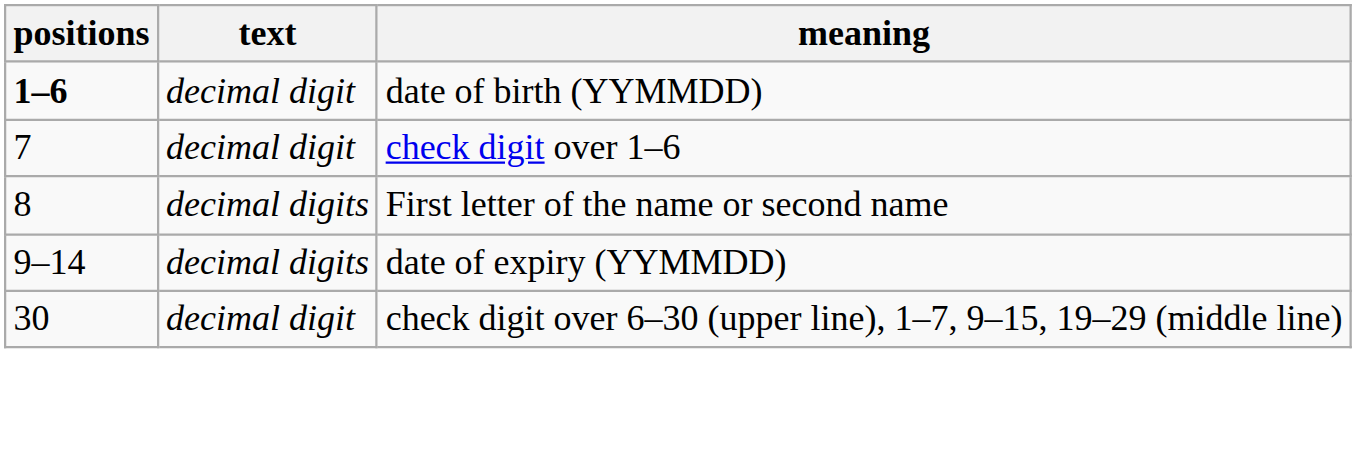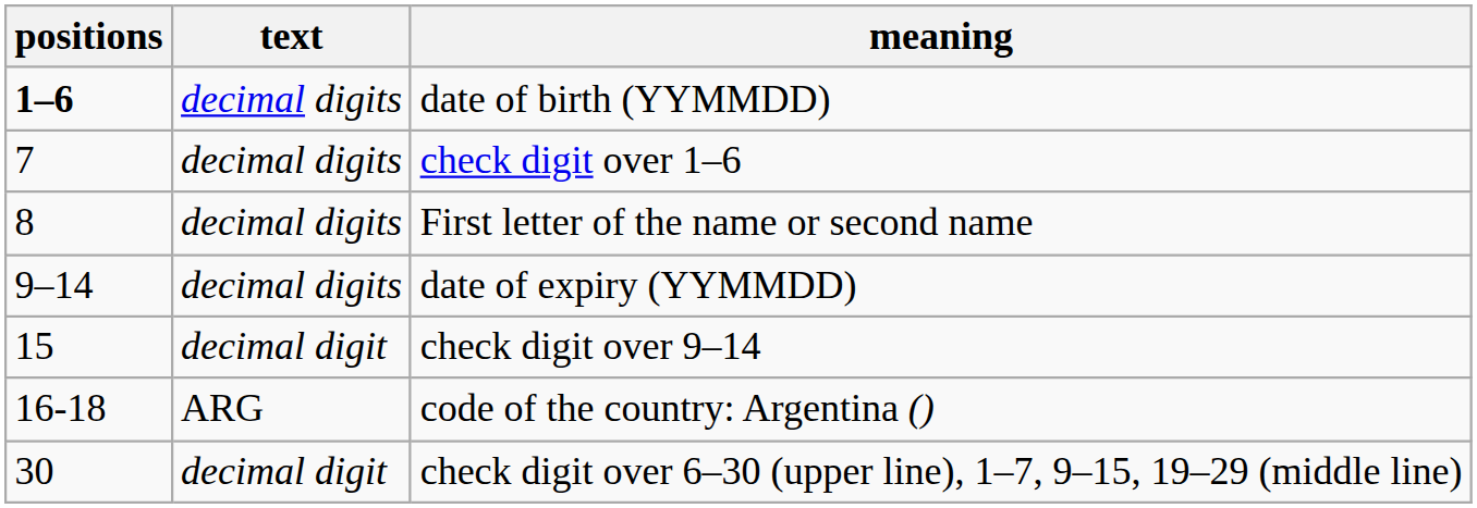date of birth (YYMMDD) | text: decimal digit -> decimal digits
check digit over 1–6 | text: decimal digit -> decimal digits
+ row: 15 | decimal digit | check digit over 9–14
+ row: 16-18 | ARG | code of the country: Argentina ()
